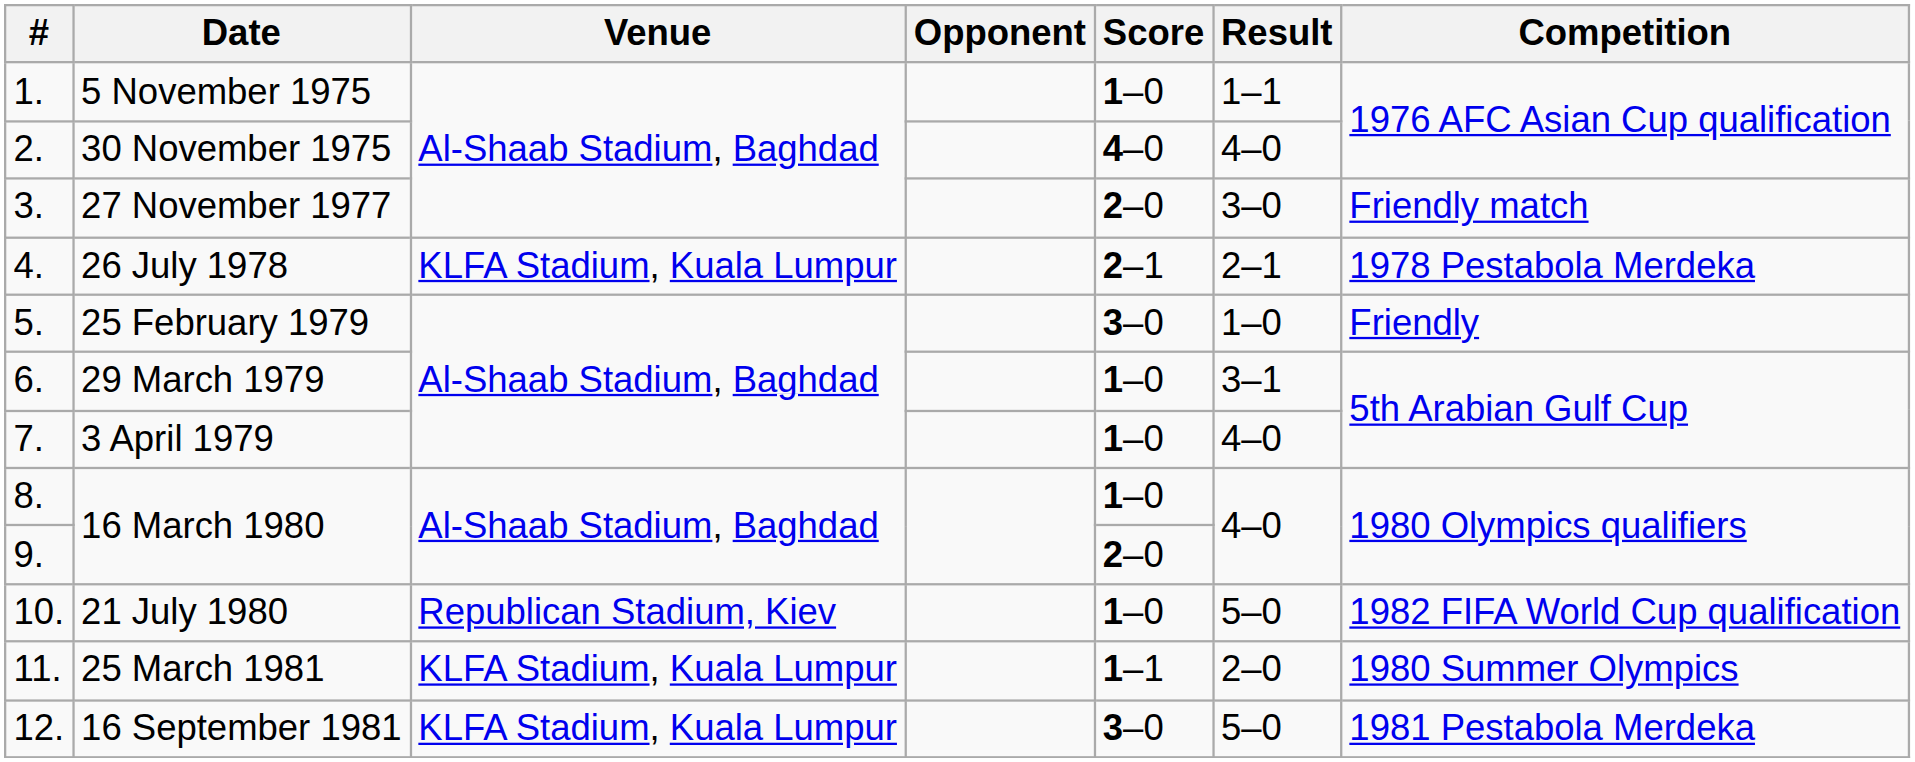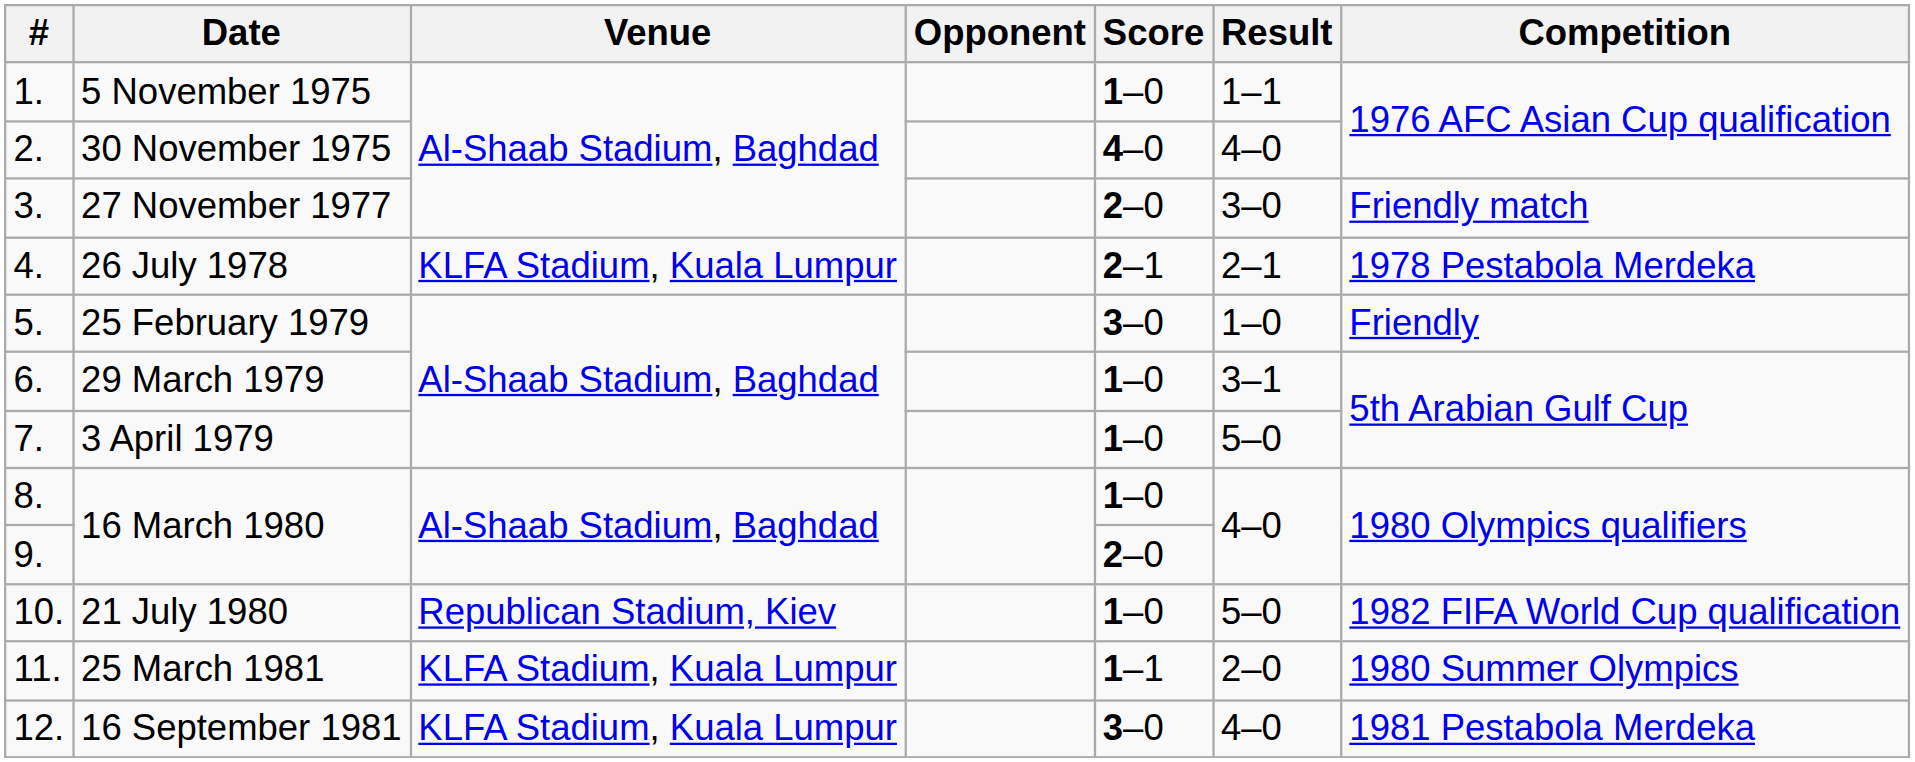3 April 1979 | Result: 4–0 -> 5–0
16 September 1981 | Result: 5–0 -> 4–0
